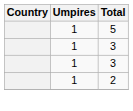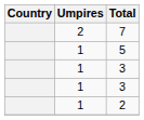+ row: 2 | 7
